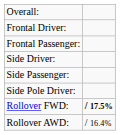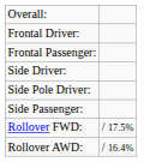rows swapped: Side Passenger: <-> Side Pole Driver:
Rollover FWD: | column 2: bold -> normal
